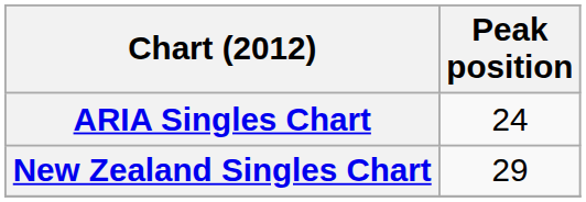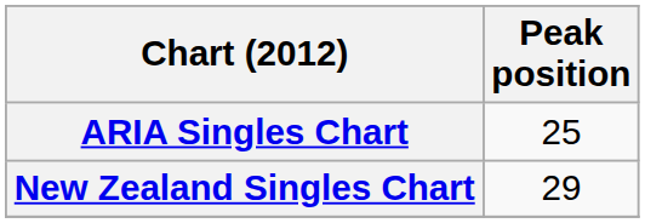ARIA Singles Chart | Peak position: 24 -> 25
